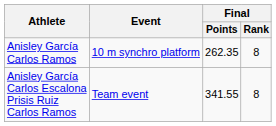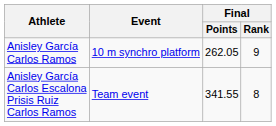Anisley García Carlos Ramos | Final / Points: 262.35 -> 262.05
Anisley García Carlos Ramos | Final / Rank: 8 -> 9
